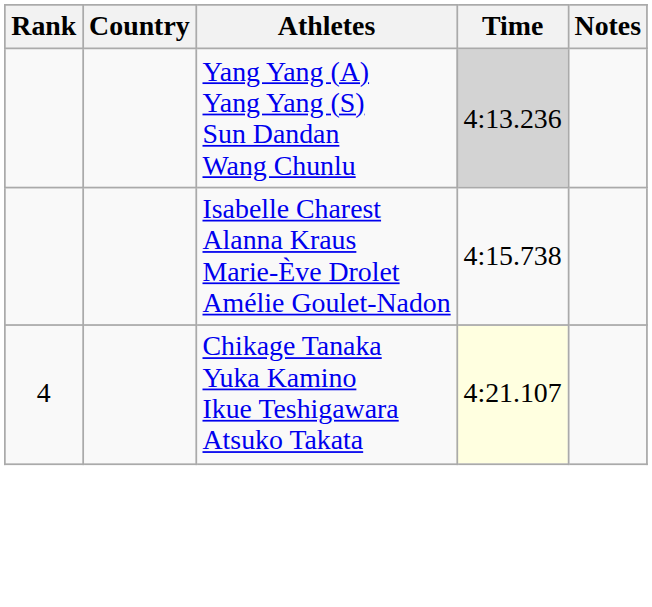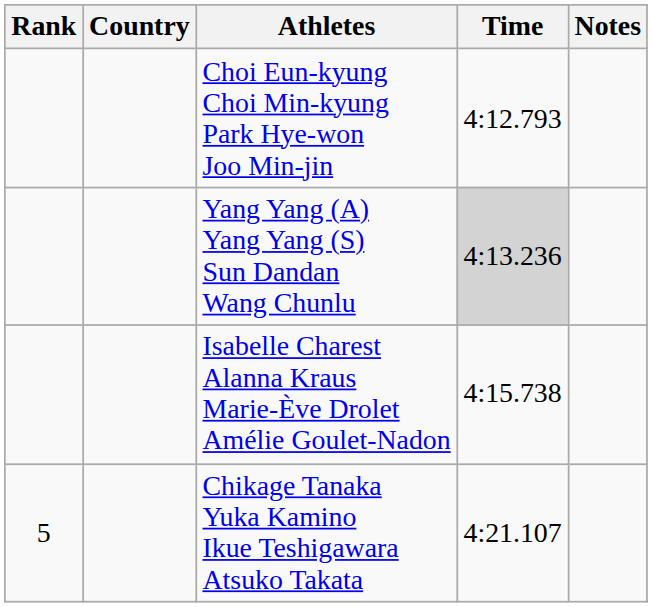+ row: Choi Eun-kyung Choi Min-kyung Park Hye-won Joo Min-jin | 4:12.793
Chikage Tanaka Yuka Kamino Ikue Teshigawara Atsuko Takata | Rank: 4 -> 5
Chikage Tanaka Yuka Kamino Ikue Teshigawara Atsuko Takata | Time: lightyellow background -> no background
